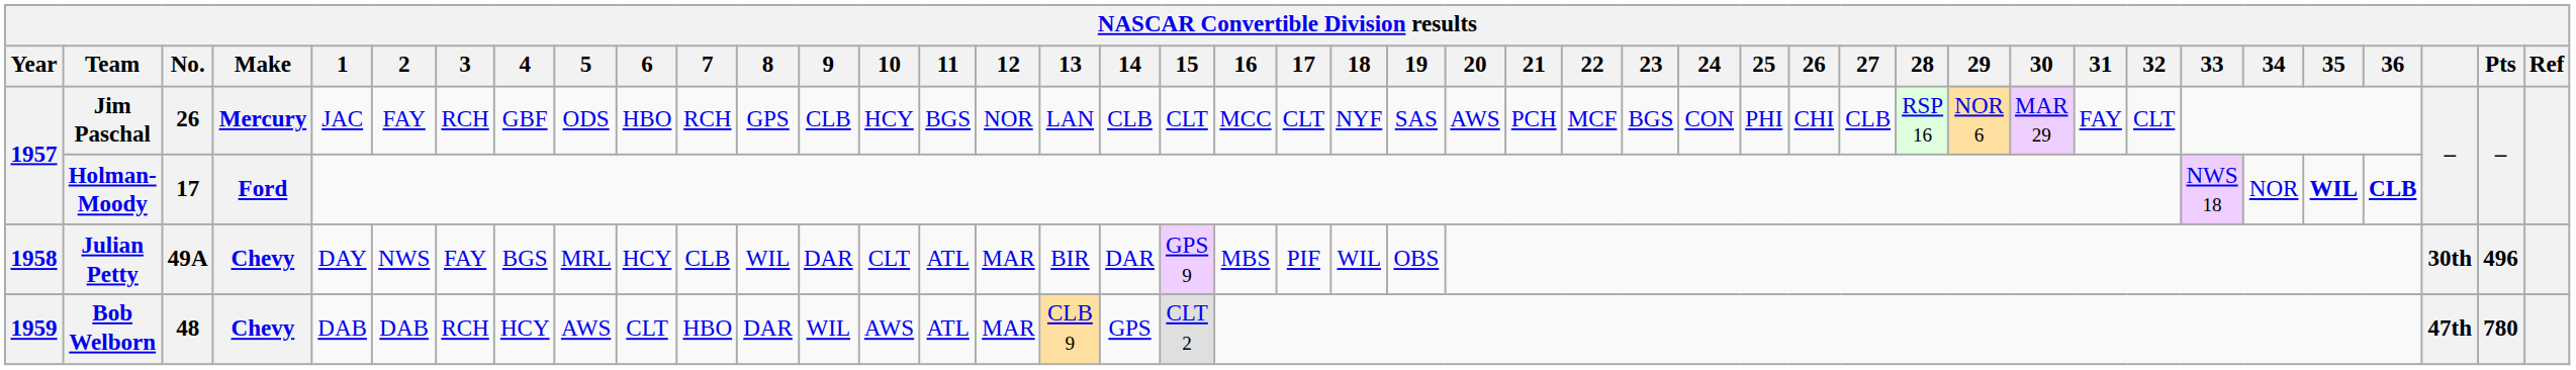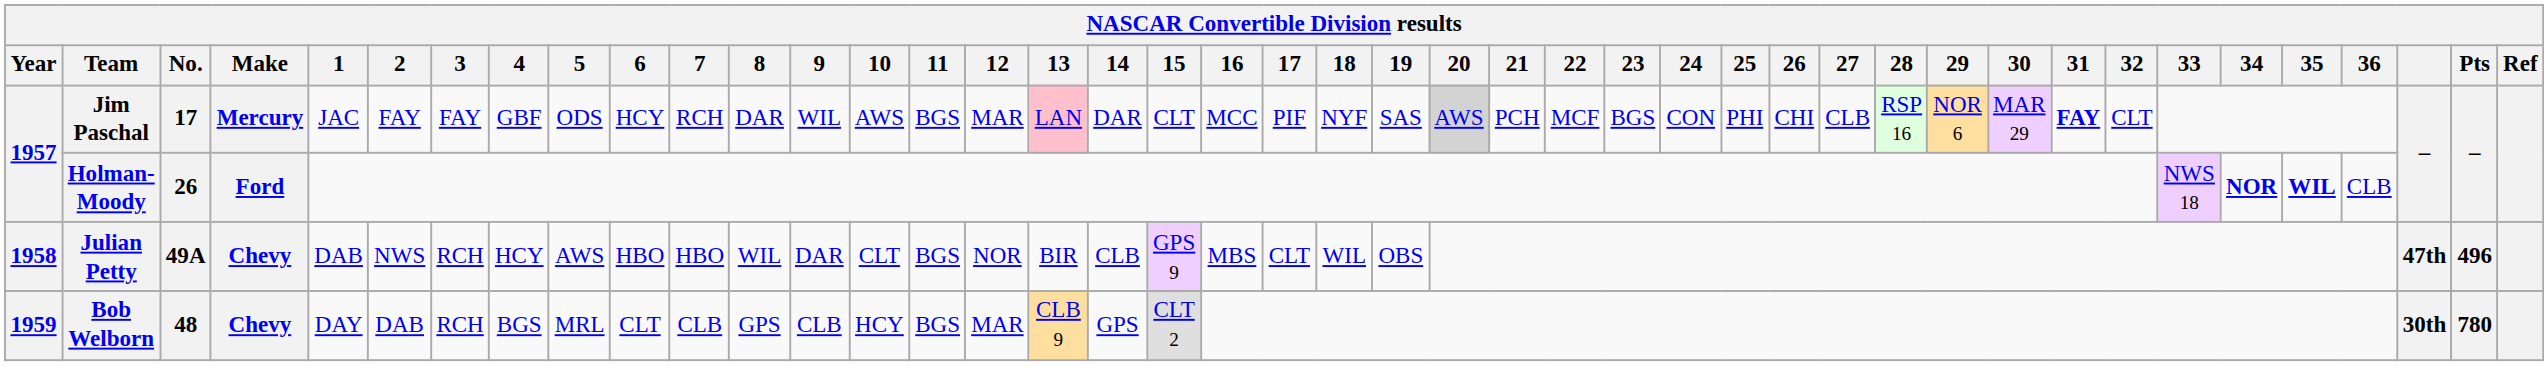Jim Paschal | No.: 26 -> 17
Jim Paschal | 3: RCH -> FAY
Jim Paschal | 6: HBO -> HCY
Jim Paschal | 8: GPS -> DAR
Jim Paschal | 9: CLB -> WIL
Jim Paschal | 10: HCY -> AWS
Jim Paschal | 12: NOR -> MAR
Jim Paschal | 13: no background -> pink background
Jim Paschal | 14: CLB -> DAR
Jim Paschal | 17: CLT -> PIF
Jim Paschal | 20: no background -> lightgrey background
Jim Paschal | 31: normal -> bold
Holman-Moody | No.: 17 -> 26
Holman-Moody | 34: normal -> bold
Holman-Moody | 36: bold -> normal
Julian Petty | 1: DAY -> DAB
Julian Petty | 3: FAY -> RCH
Julian Petty | 4: BGS -> HCY
Julian Petty | 5: MRL -> AWS
Julian Petty | 6: HCY -> HBO
Julian Petty | 7: CLB -> HBO
Julian Petty | 11: ATL -> BGS
Julian Petty | 12: MAR -> NOR
Julian Petty | 14: DAR -> CLB
Julian Petty | 17: PIF -> CLT
Julian Petty | column 41: 30th -> 47th
Bob Welborn | 1: DAB -> DAY
Bob Welborn | 4: HCY -> BGS
Bob Welborn | 5: AWS -> MRL
Bob Welborn | 7: HBO -> CLB
Bob Welborn | 8: DAR -> GPS
Bob Welborn | 9: WIL -> CLB
Bob Welborn | 10: AWS -> HCY
Bob Welborn | 11: ATL -> BGS
Bob Welborn | column 41: 47th -> 30th
